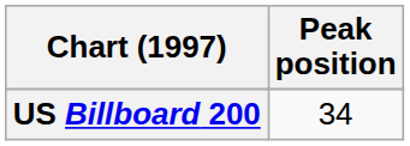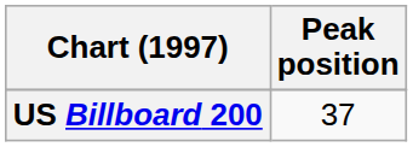US Billboard 200 | Peak position: 34 -> 37
